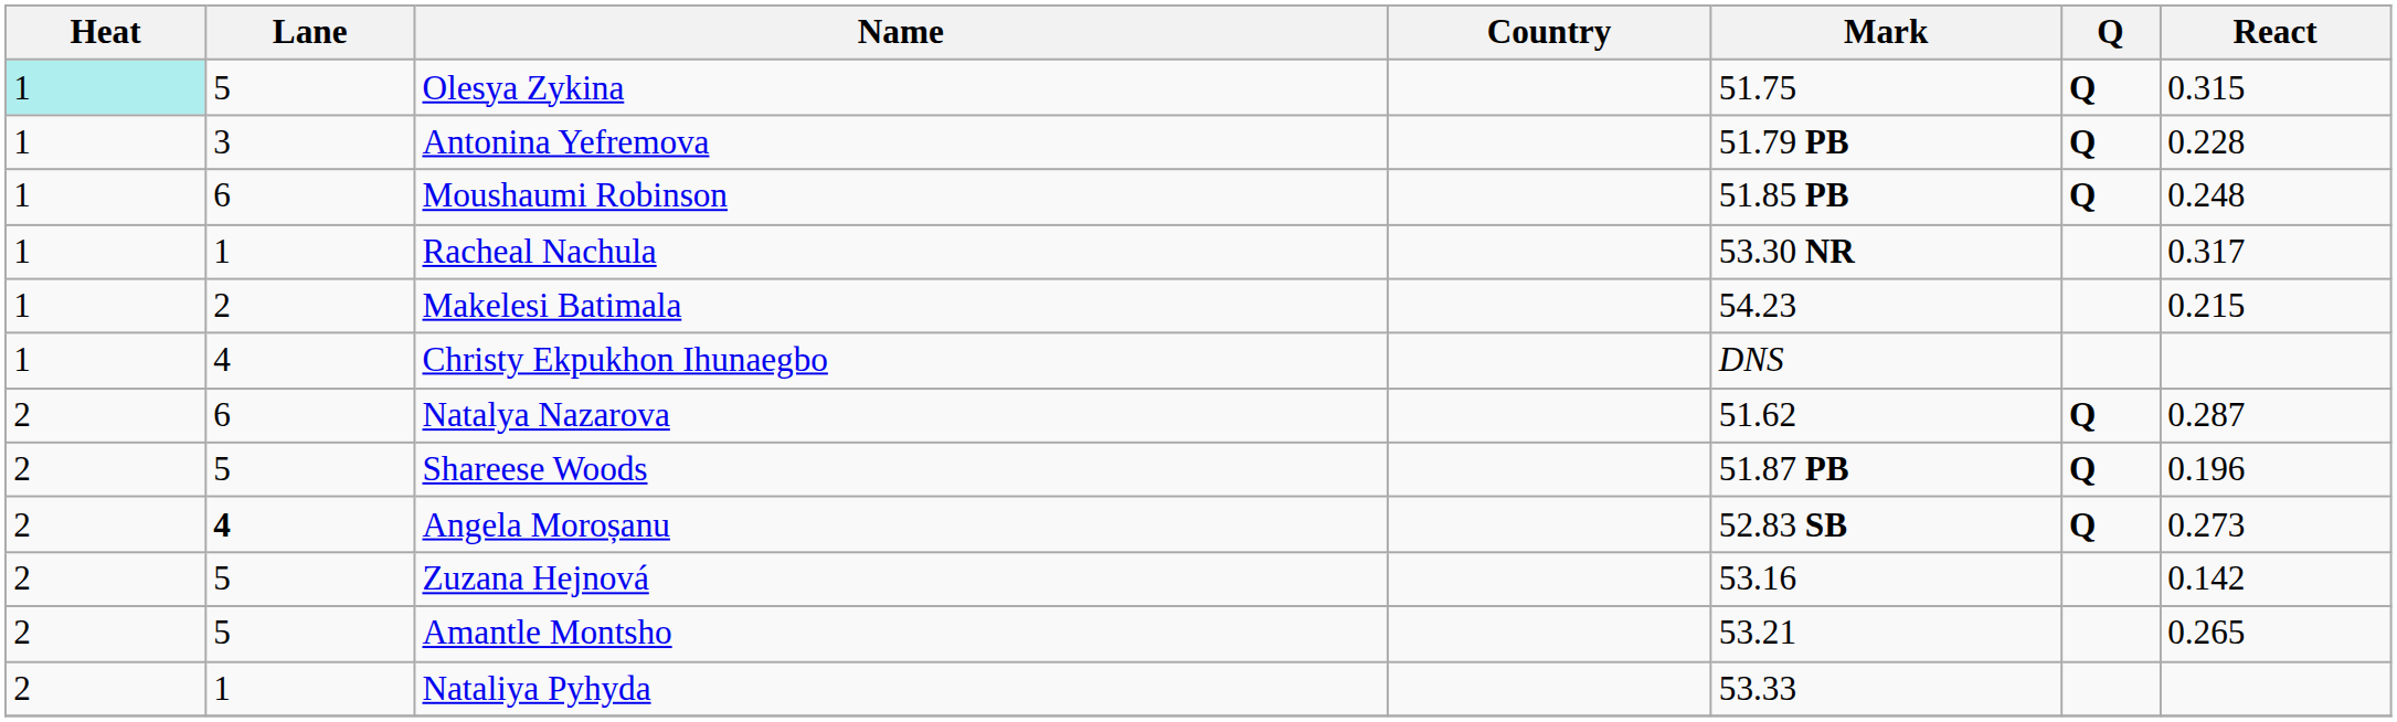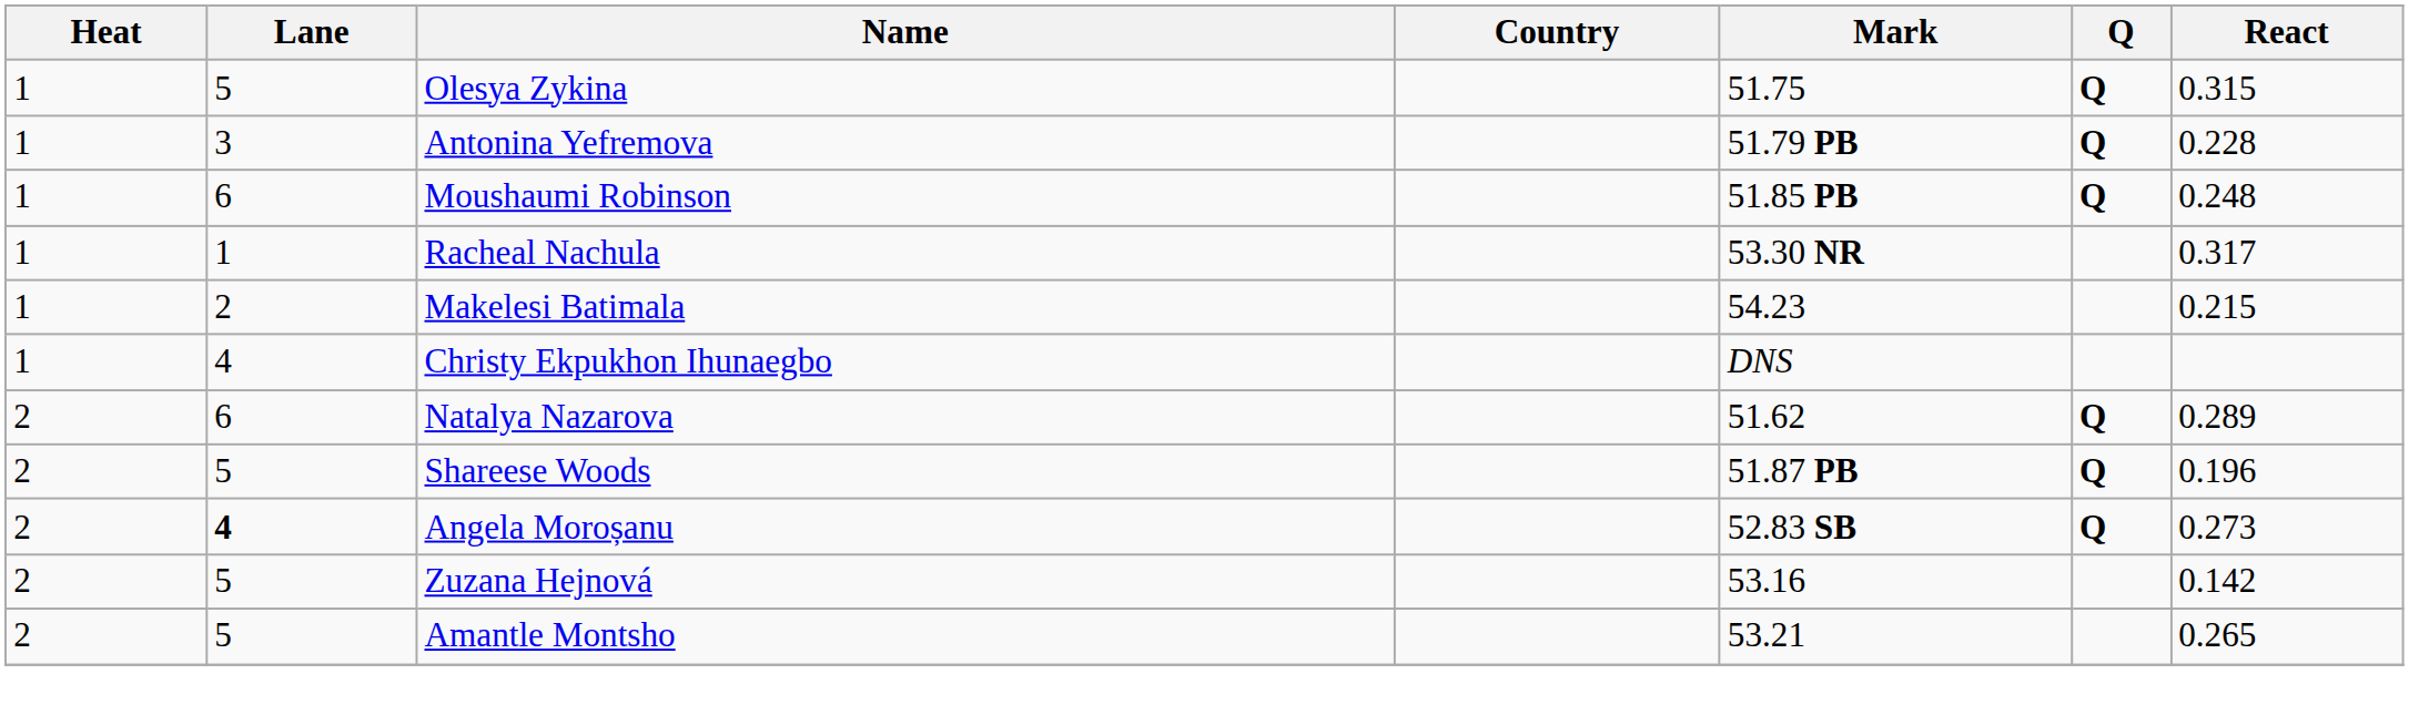Olesya Zykina | Heat: paleturquoise background -> no background
Natalya Nazarova | React: 0.287 -> 0.289
- row: 2 | 1 | Nataliya Pyhyda | 53.33
